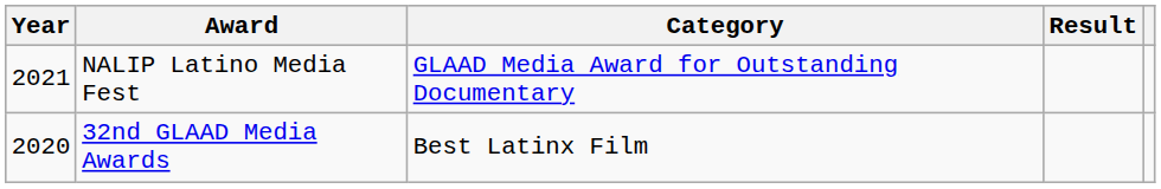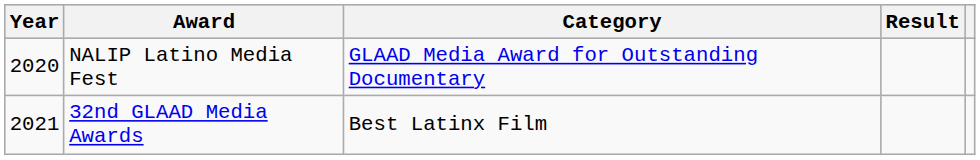NALIP Latino Media Fest | Year: 2021 -> 2020
32nd GLAAD Media Awards | Year: 2020 -> 2021
